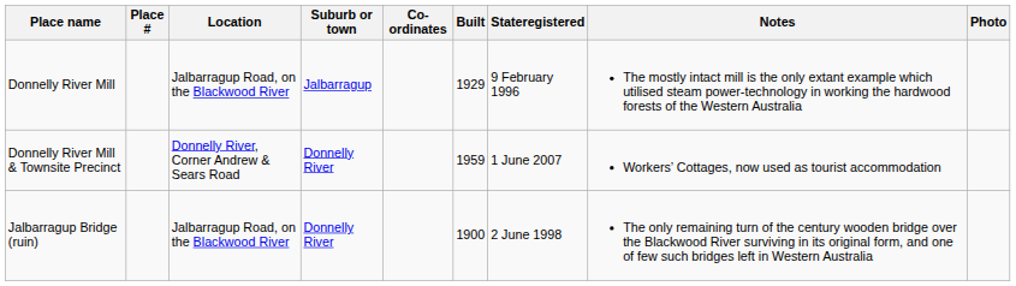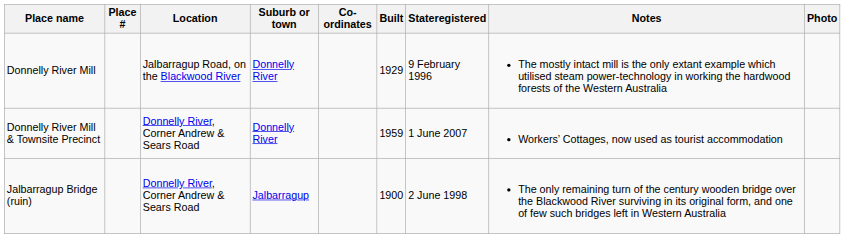Donnelly River Mill | Suburb or town: Jalbarragup -> Donnelly River
Jalbarragup Bridge (ruin) | Location: Jalbarragup Road, on the Blackwood River -> Donnelly River, Corner Andrew & Sears Road
Jalbarragup Bridge (ruin) | Suburb or town: Donnelly River -> Jalbarragup
